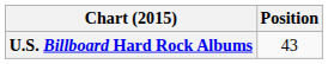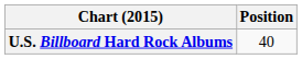U.S. Billboard Hard Rock Albums | Position: 43 -> 40
